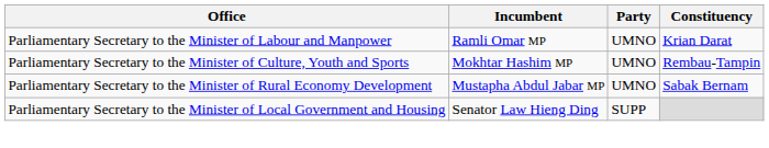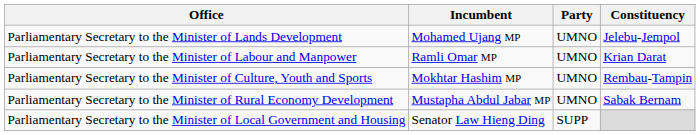+ row: Parliamentary Secretary to the Minister of Lands Development | Mohamed Ujang MP | UMNO | Jelebu-Jempol
